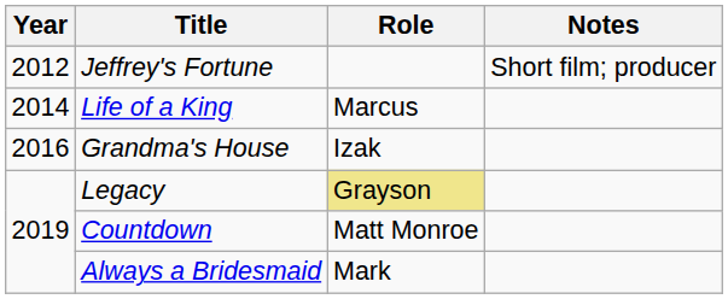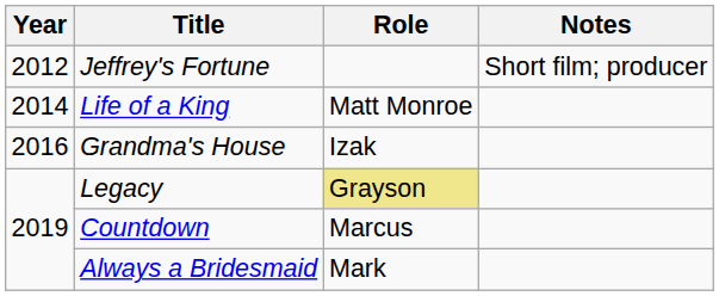Life of a King | Role: Marcus -> Matt Monroe
Countdown | Role: Matt Monroe -> Marcus
